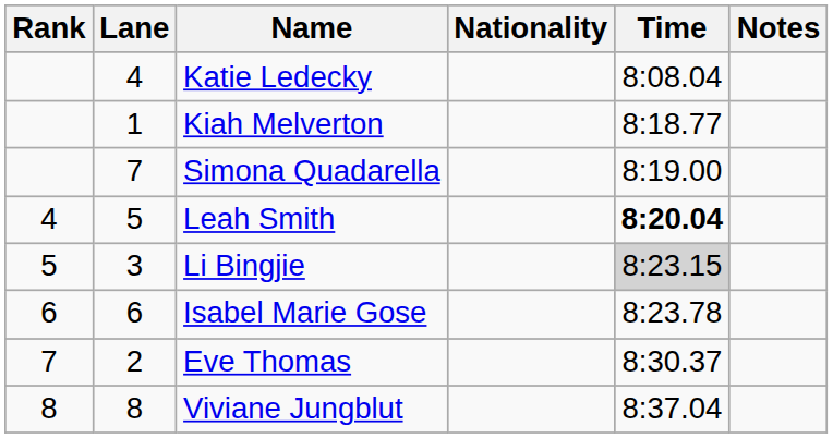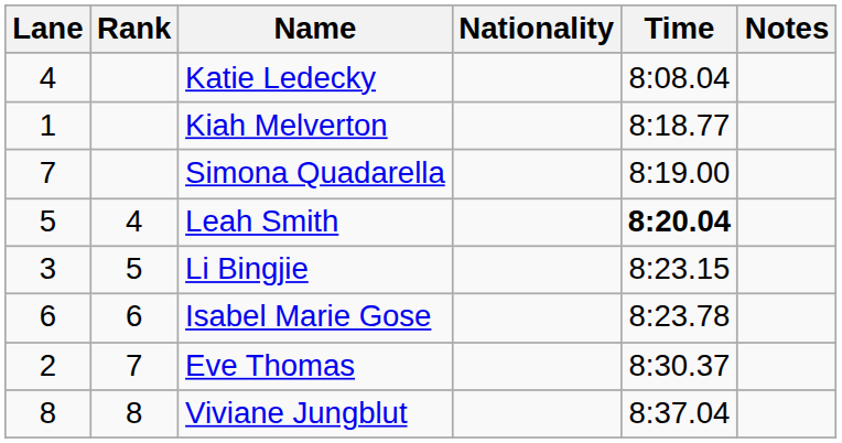columns swapped: Rank <-> Lane
Li Bingjie | Time: lightgrey background -> no background
